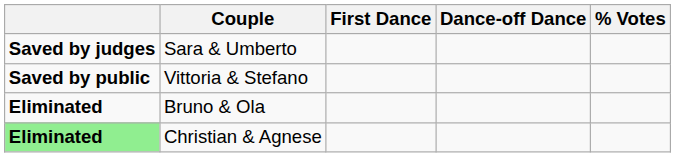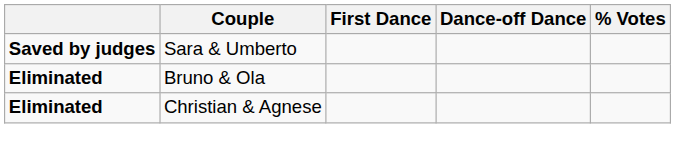- row: Saved by public | Vittoria & Stefano
Christian & Agnese | column 1: lightgreen background -> no background
